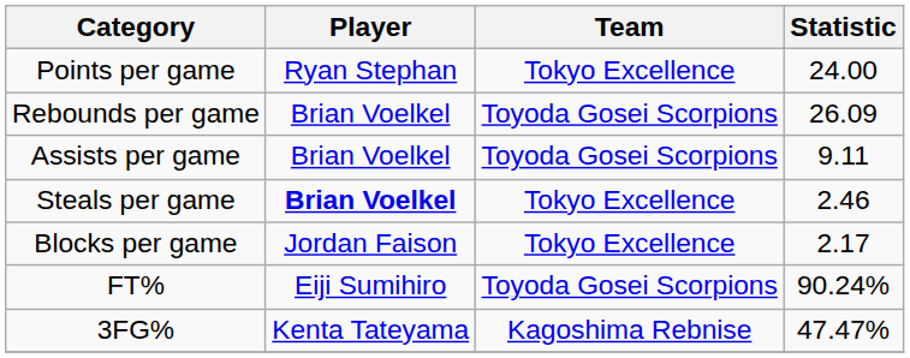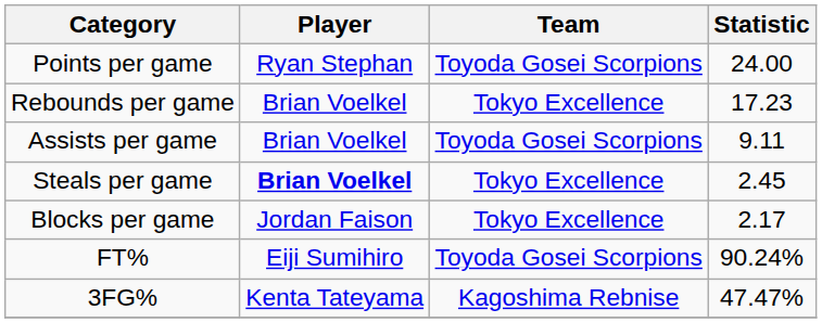Points per game | Team: Tokyo Excellence -> Toyoda Gosei Scorpions
Rebounds per game | Team: Toyoda Gosei Scorpions -> Tokyo Excellence
Rebounds per game | Statistic: 26.09 -> 17.23
Steals per game | Statistic: 2.46 -> 2.45
